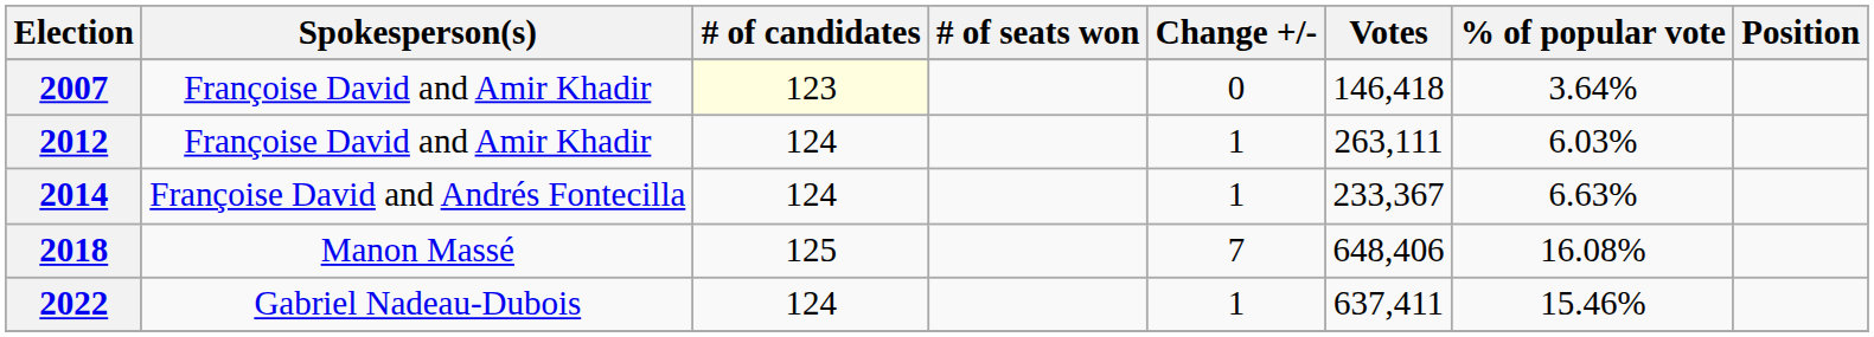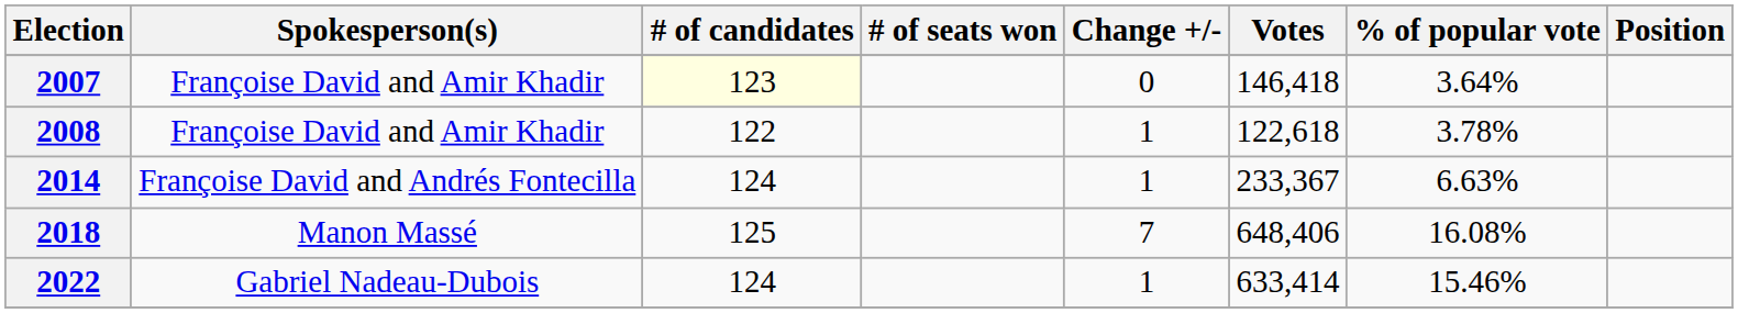+ row: 2008 | Françoise David and Amir Khadir | 122 | 1 | 122,618 | 3.78%
- row: 2012 | Françoise David and Amir Khadir | 124 | 1 | 263,111 | 6.03%
2022 | Votes: 637,411 -> 633,414
